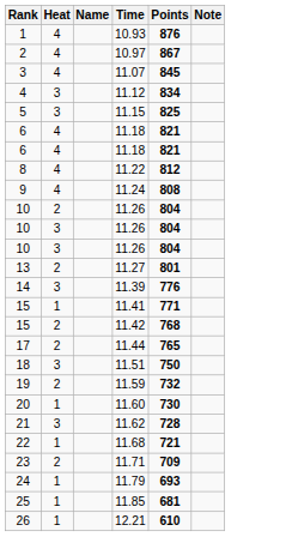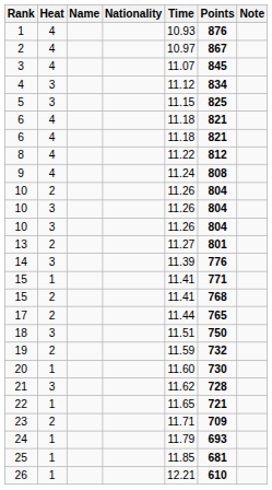+ column: Nationality
15 / 2 | Time: 11.42 -> 11.41
22 | Time: 11.68 -> 11.65
